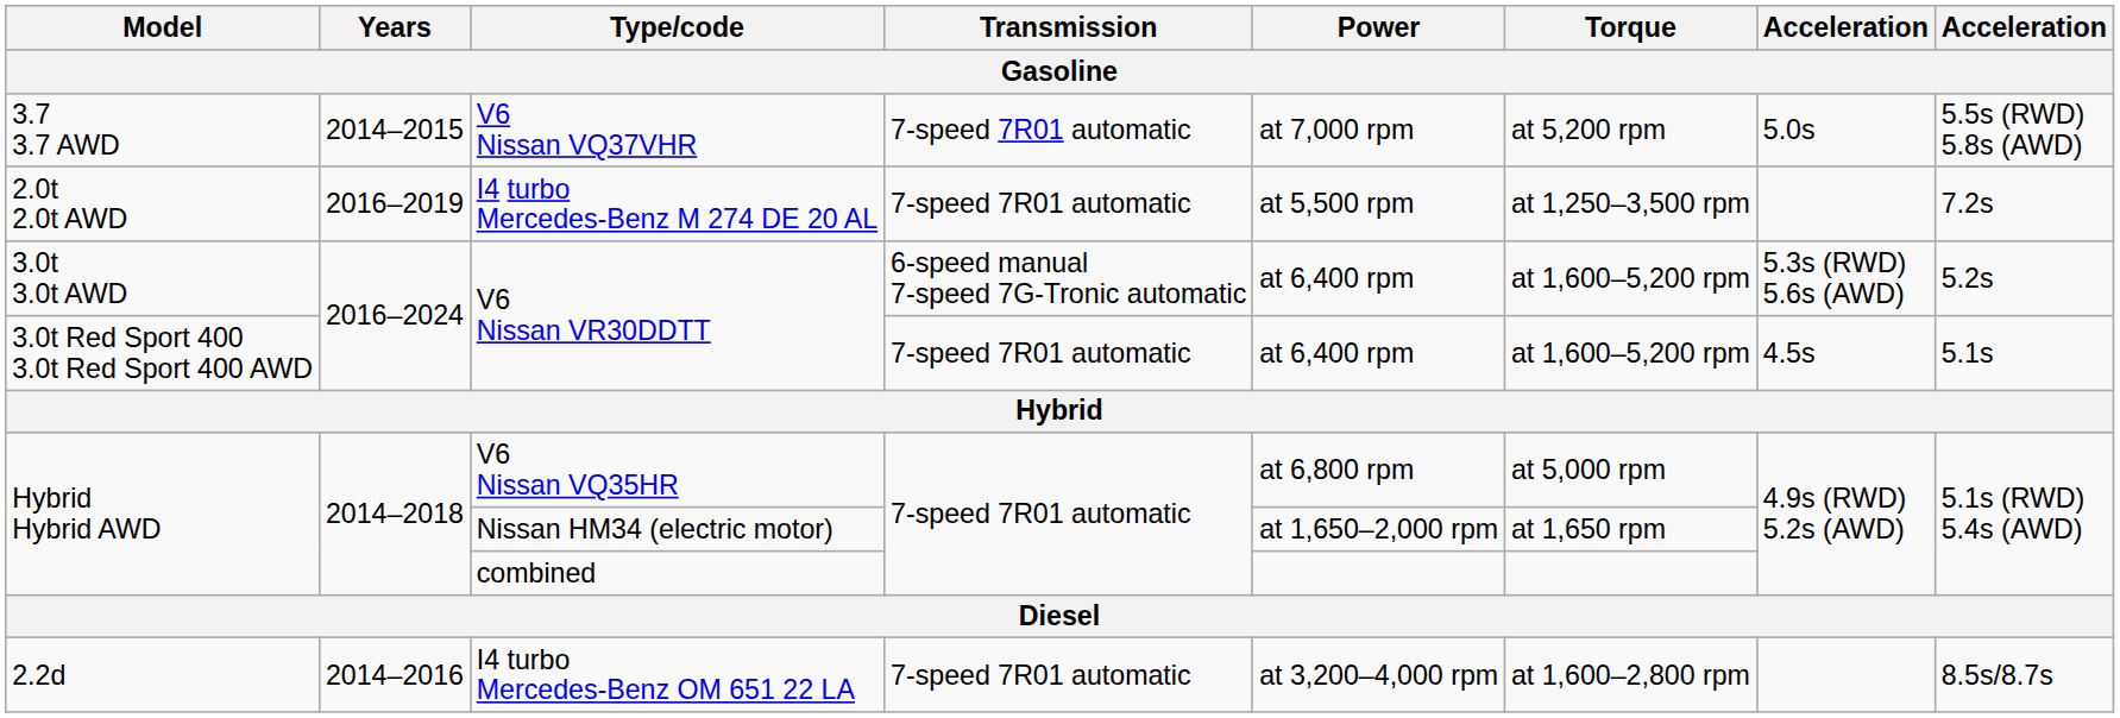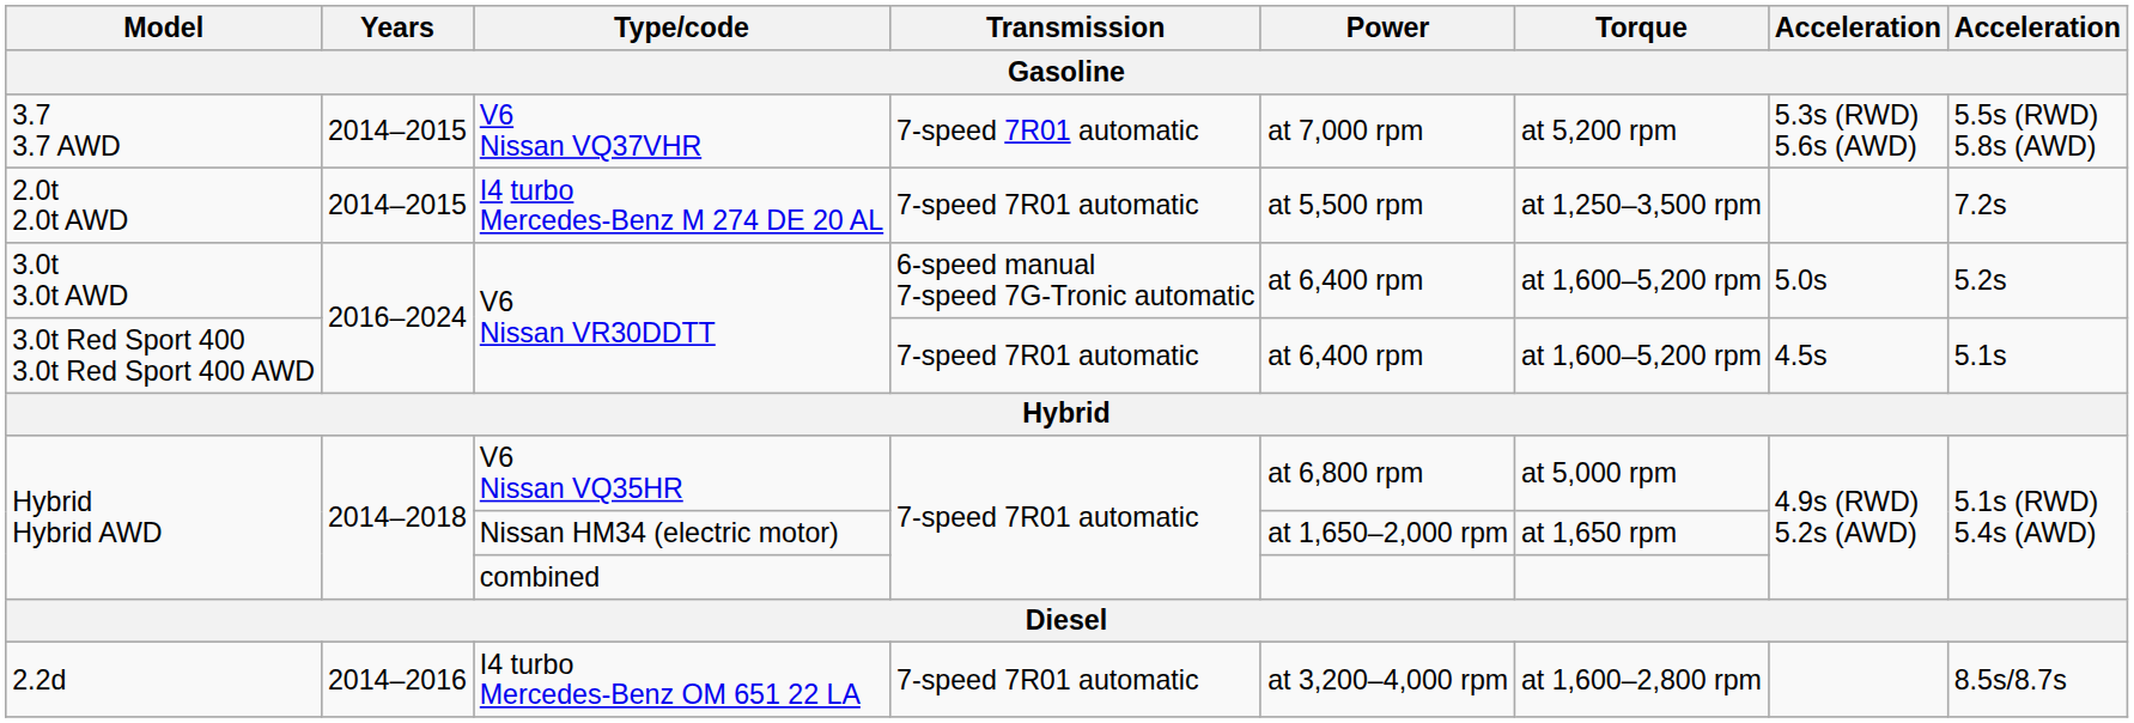V6 Nissan VQ37VHR | column 7: 5.0s -> 5.3s (RWD) 5.6s (AWD)
I4 turbo Mercedes-Benz M 274 DE 20 AL | Years: 2016–2019 -> 2014–2015
3.0t 3.0t AWD / V6 Nissan VR30DDTT | column 7: 5.3s (RWD) 5.6s (AWD) -> 5.0s
